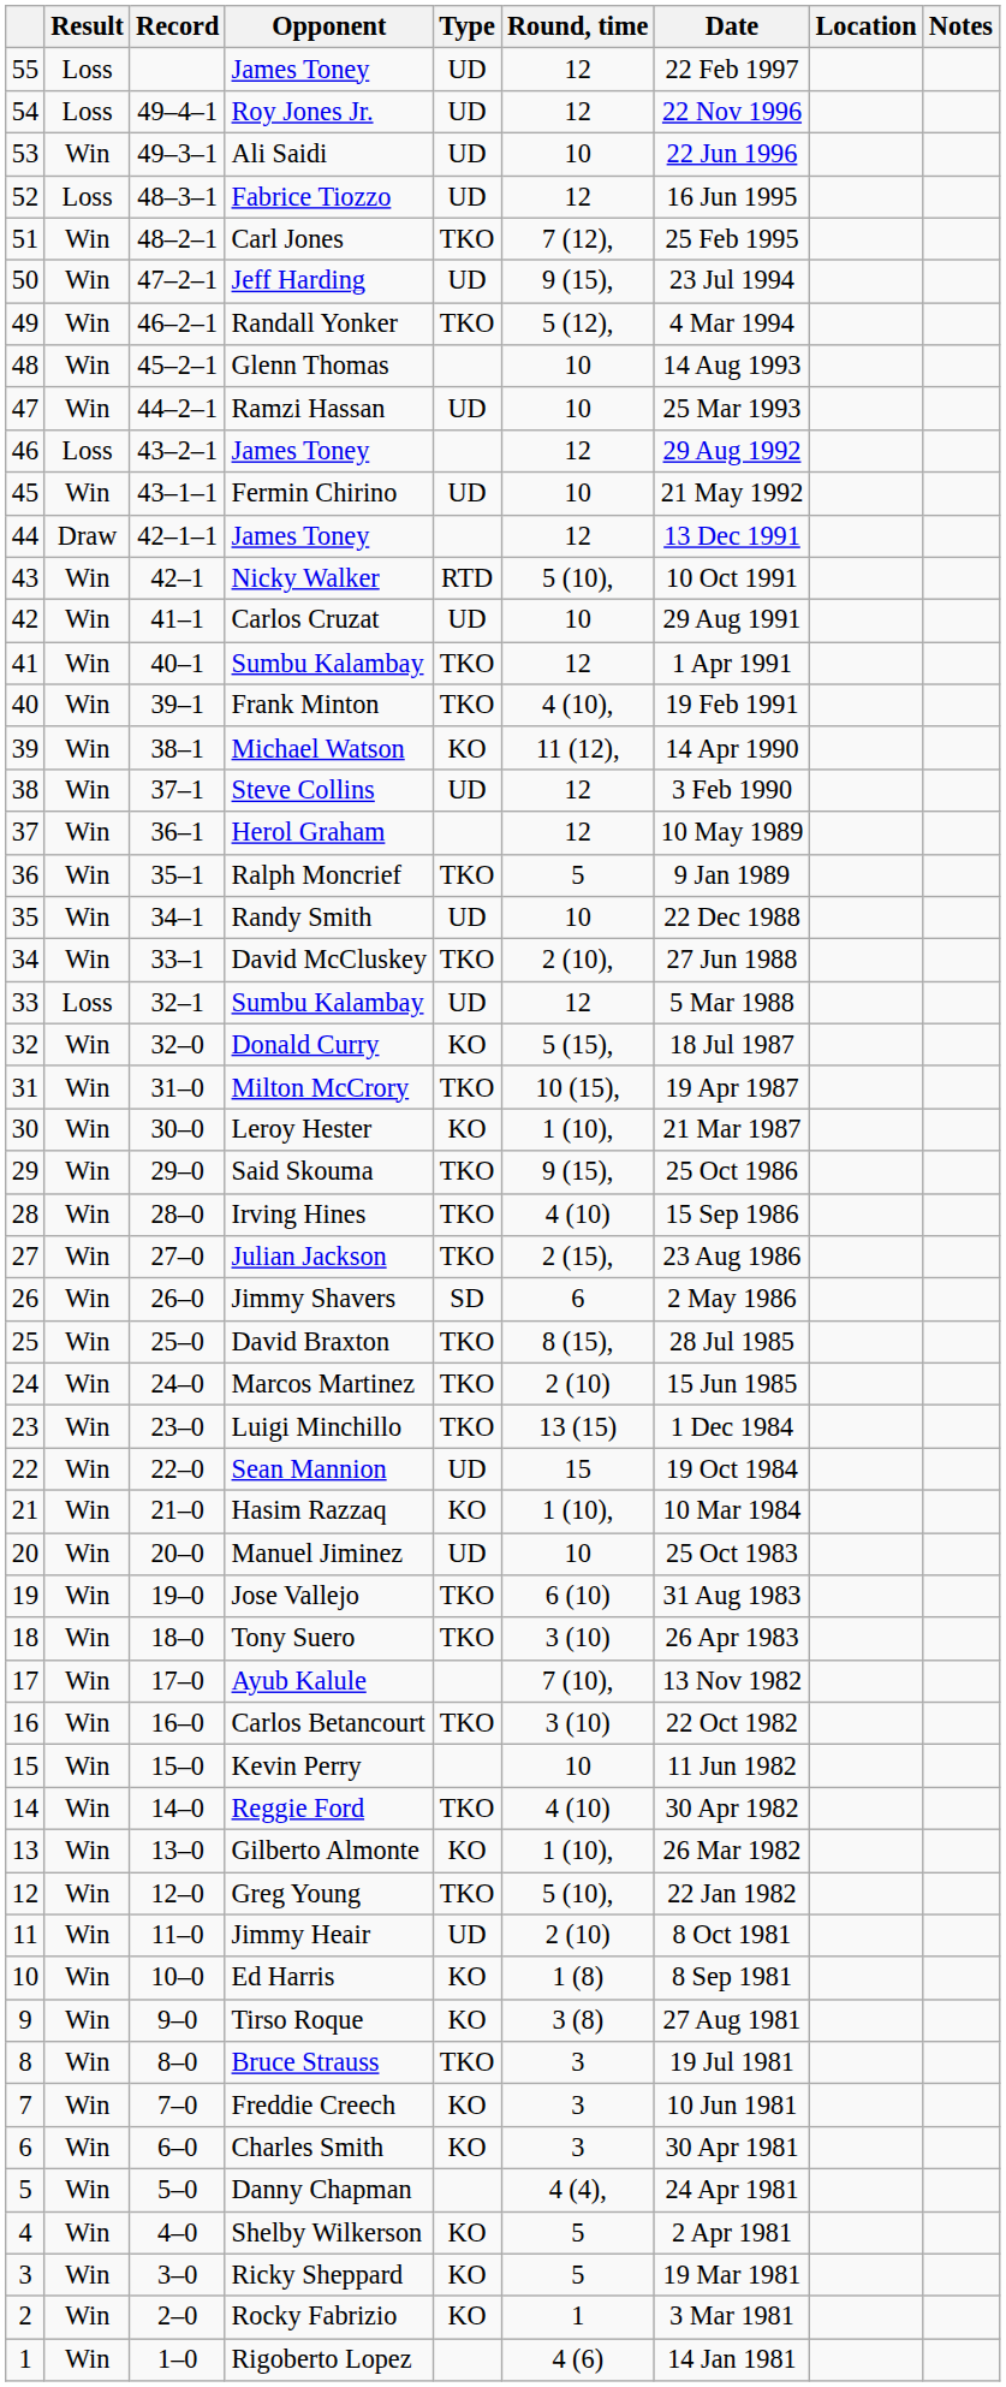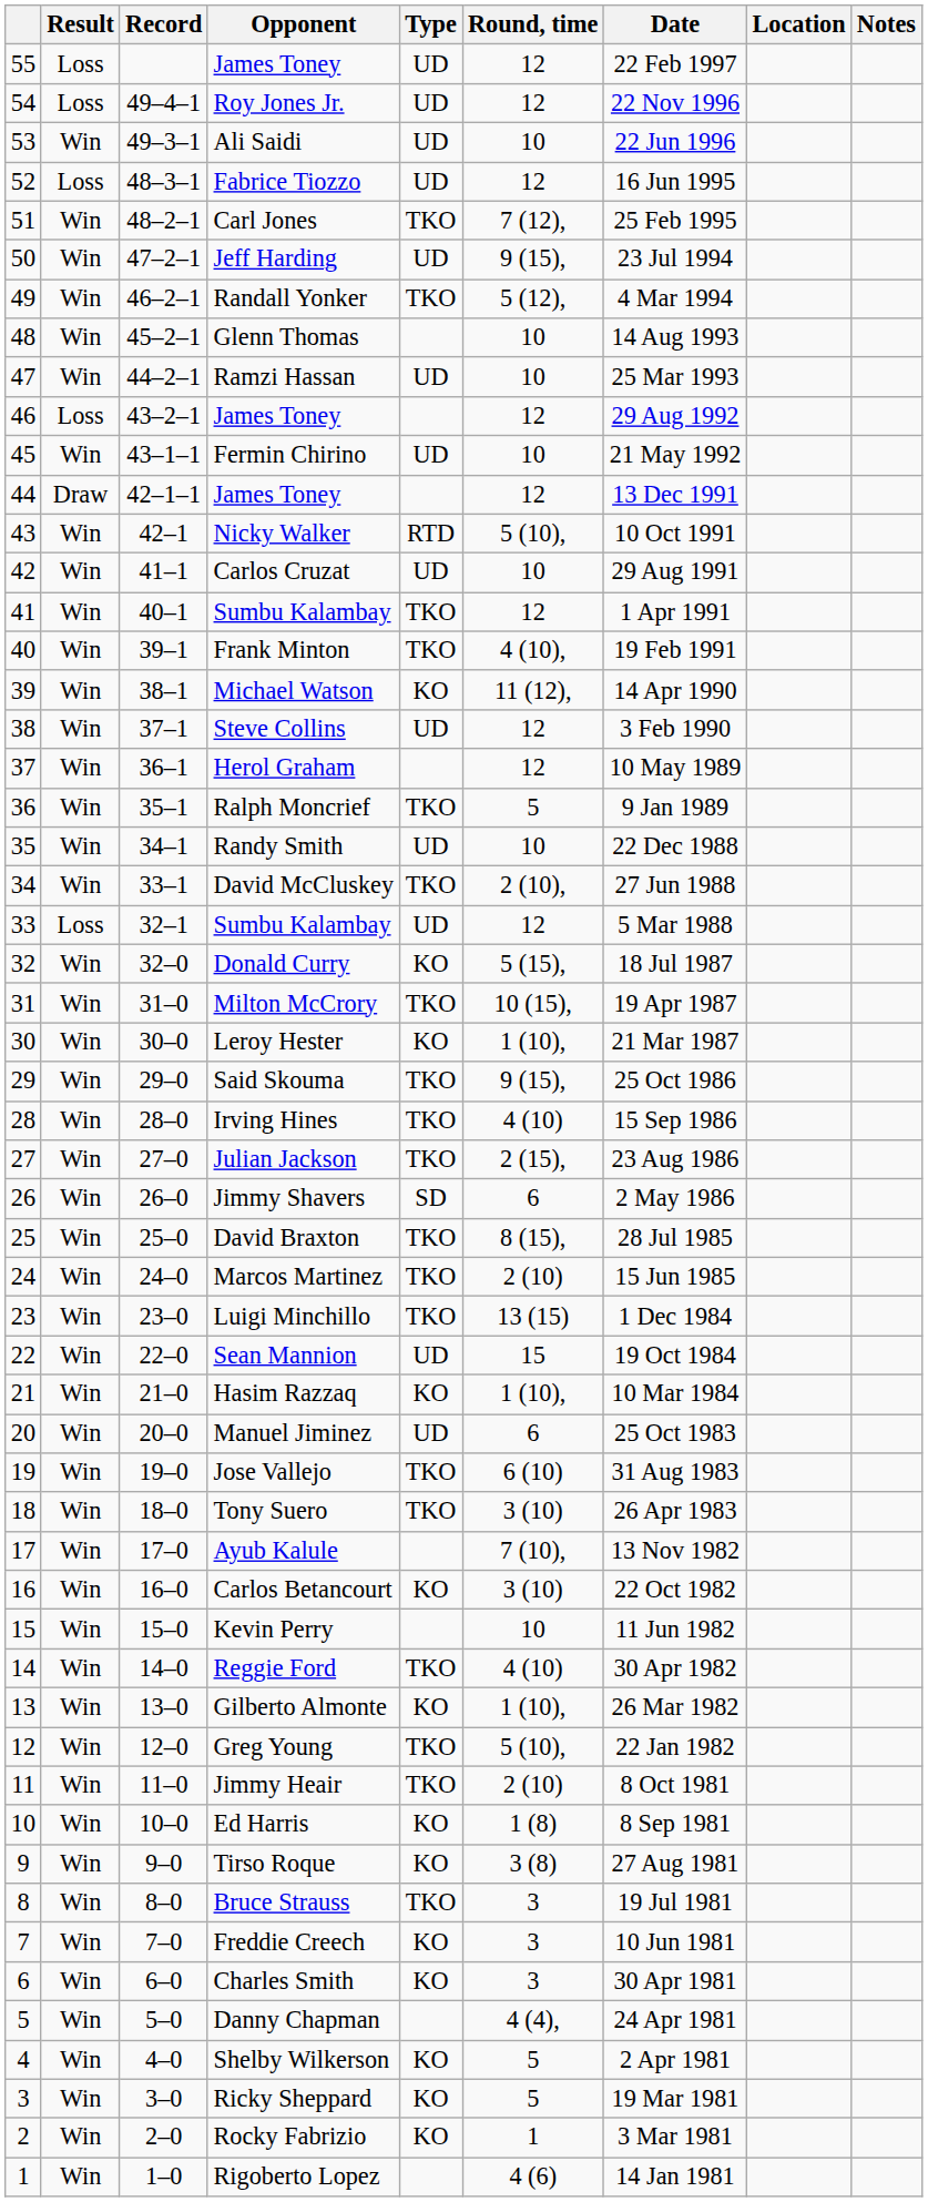Manuel Jiminez | Round, time: 10 -> 6
Carlos Betancourt | Type: TKO -> KO
Jimmy Heair | Type: UD -> TKO
